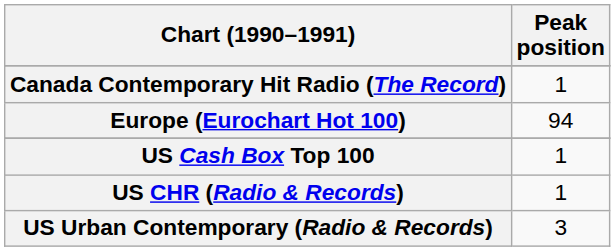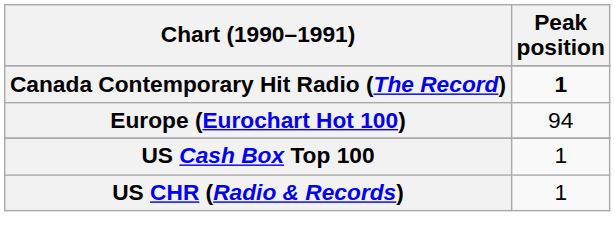Canada Contemporary Hit Radio (The Record) | Peak position: normal -> bold
- row: US Urban Contemporary (Radio & Records) | 3
